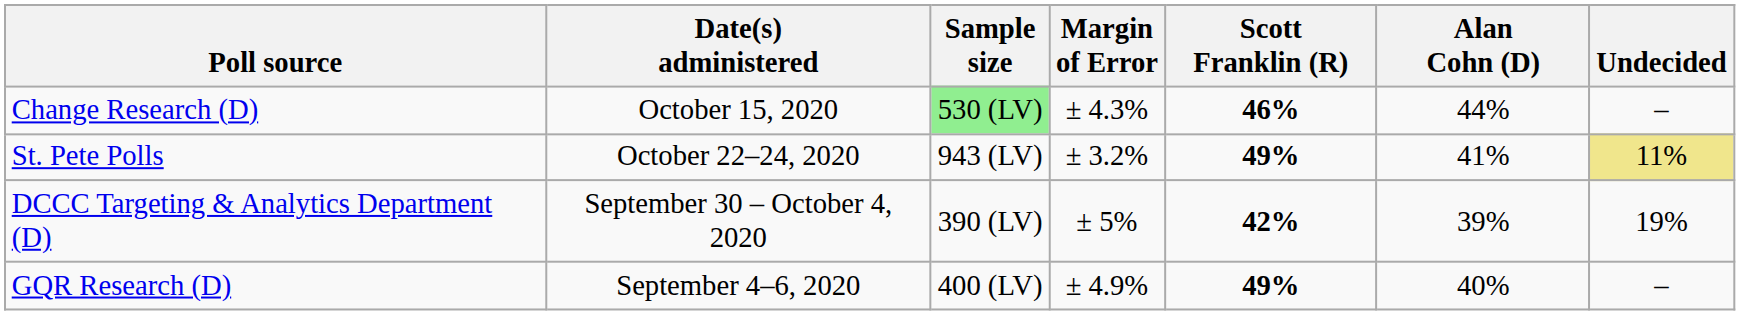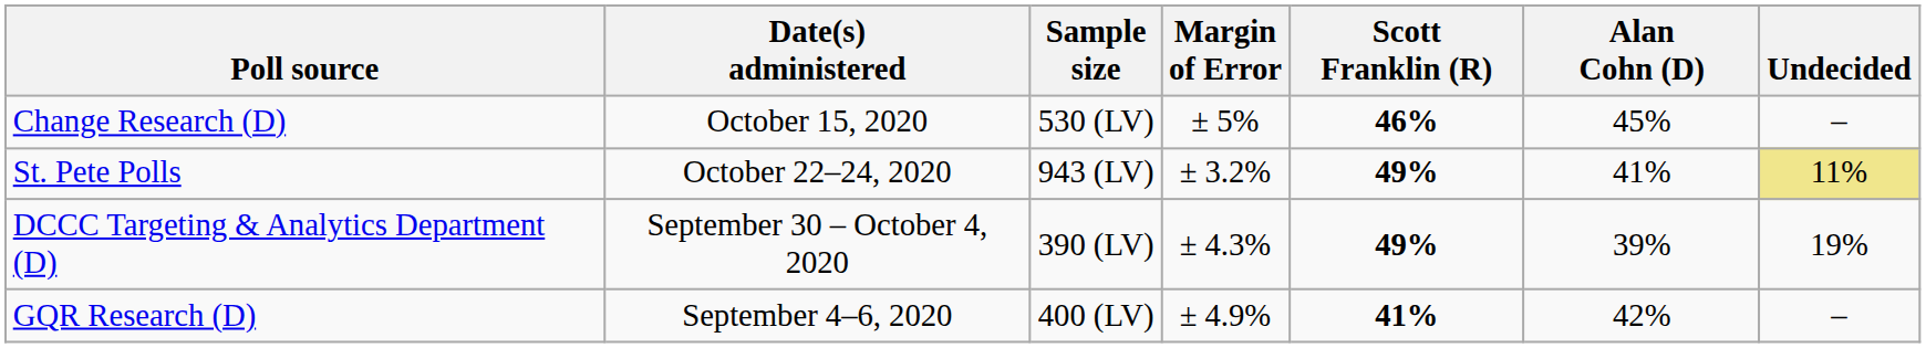Change Research (D) | Sample size: lightgreen background -> no background
Change Research (D) | Margin of Error: ± 4.3% -> ± 5%
Change Research (D) | Alan Cohn (D): 44% -> 45%
DCCC Targeting & Analytics Department (D) | Margin of Error: ± 5% -> ± 4.3%
DCCC Targeting & Analytics Department (D) | Scott Franklin (R): 42% -> 49%
GQR Research (D) | Scott Franklin (R): 49% -> 41%
GQR Research (D) | Alan Cohn (D): 40% -> 42%
